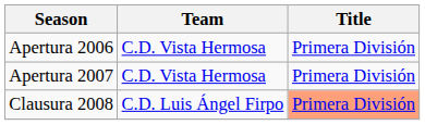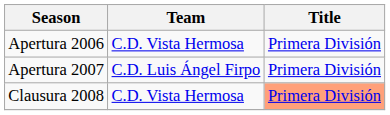Apertura 2007 | Team: C.D. Vista Hermosa -> C.D. Luis Ángel Firpo
Clausura 2008 | Team: C.D. Luis Ángel Firpo -> C.D. Vista Hermosa
